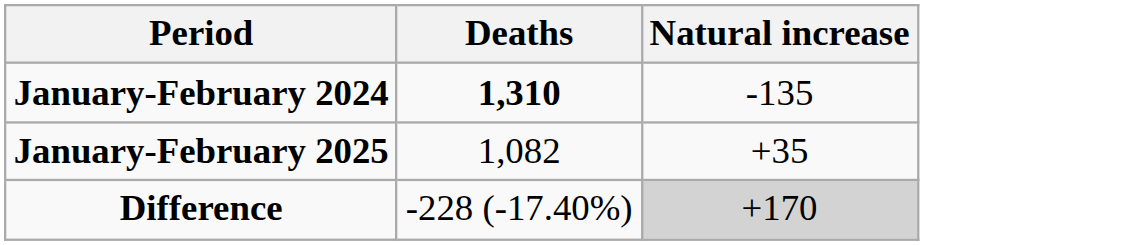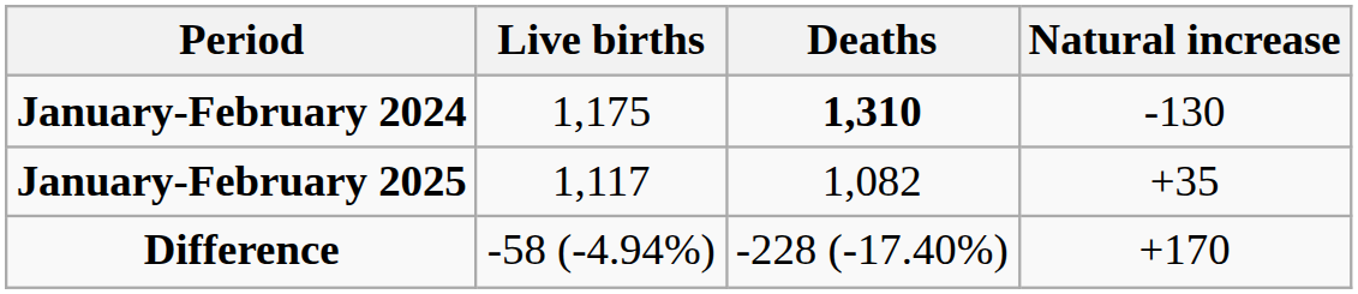+ column: Live births | 1,175 | 1,117 | -58 (-4.94%)
January-February 2024 | Natural increase: -135 -> -130
Difference | Natural increase: lightgrey background -> no background
